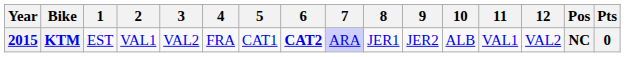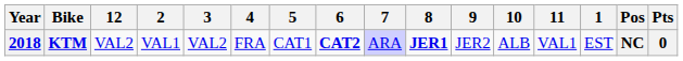columns swapped: 1 <-> 12
KTM | Year: 2015 -> 2018
KTM | 8: normal -> bold
